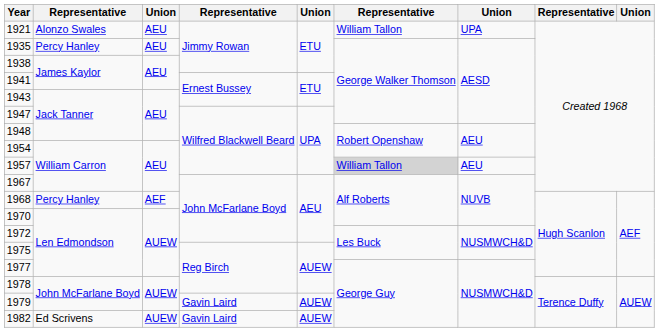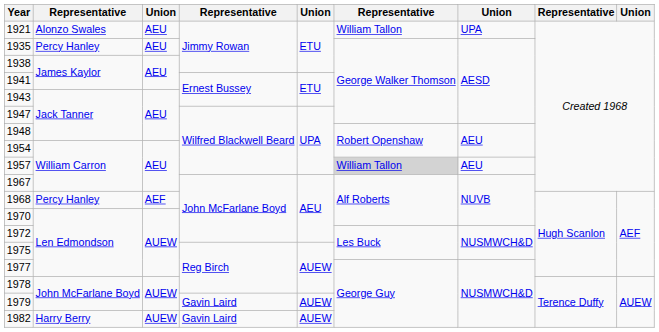1982 | column 2: Ed Scrivens -> Harry Berry
